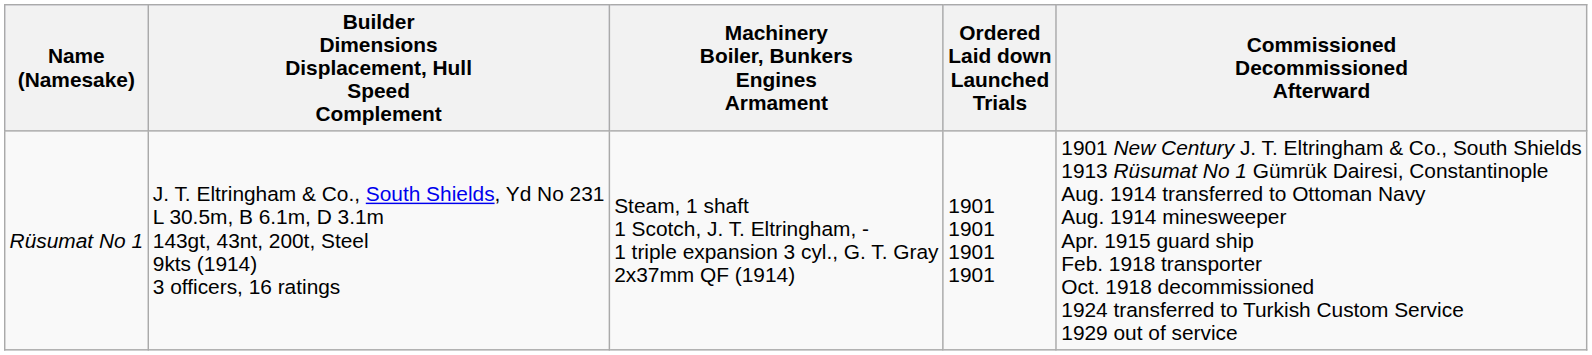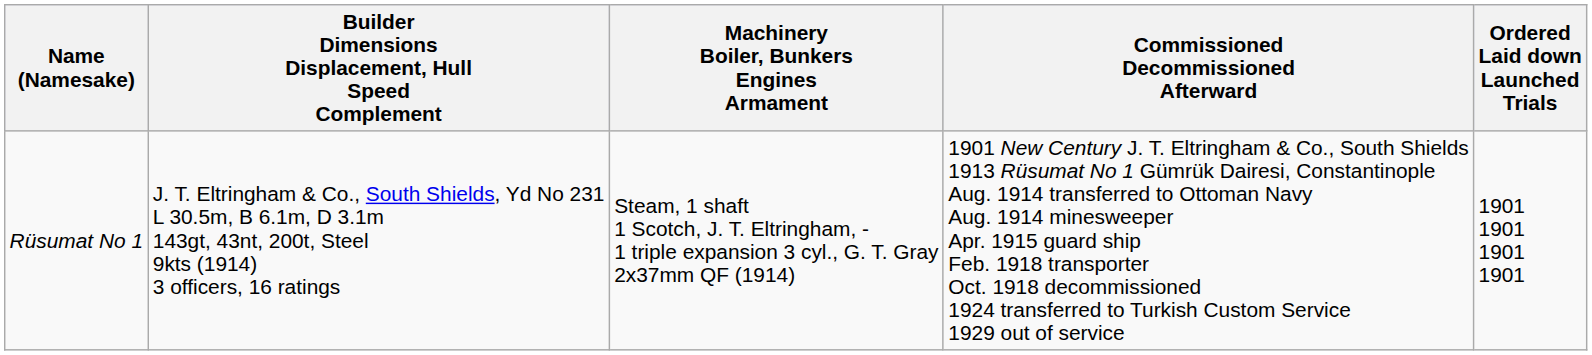columns swapped: Ordered Laid down Launched Trials <-> Commissioned Decommissioned Afterward
